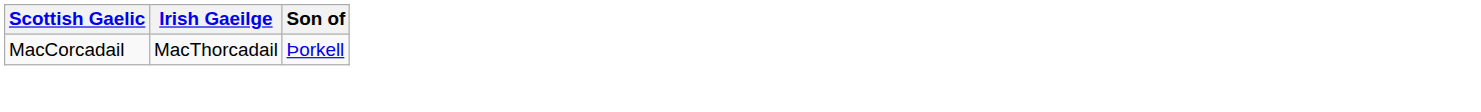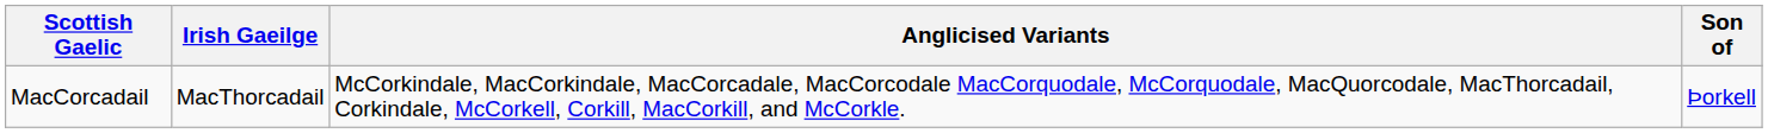+ column: Anglicised Variants | McCorkindale, MacCorkindale, MacCorcadale, MacCorcodale MacCorquodale, McCorquodale, MacQuorcodale, MacThorcadail, Corkindale, McCorkell, Corkill, MacCorkill, and McCorkle.
